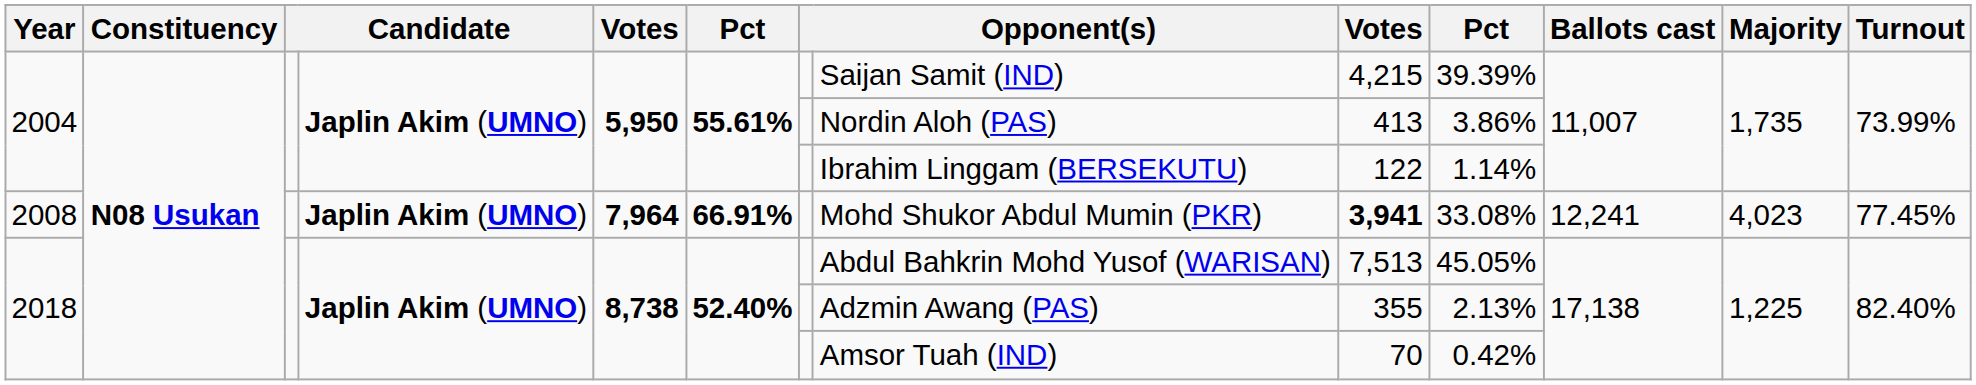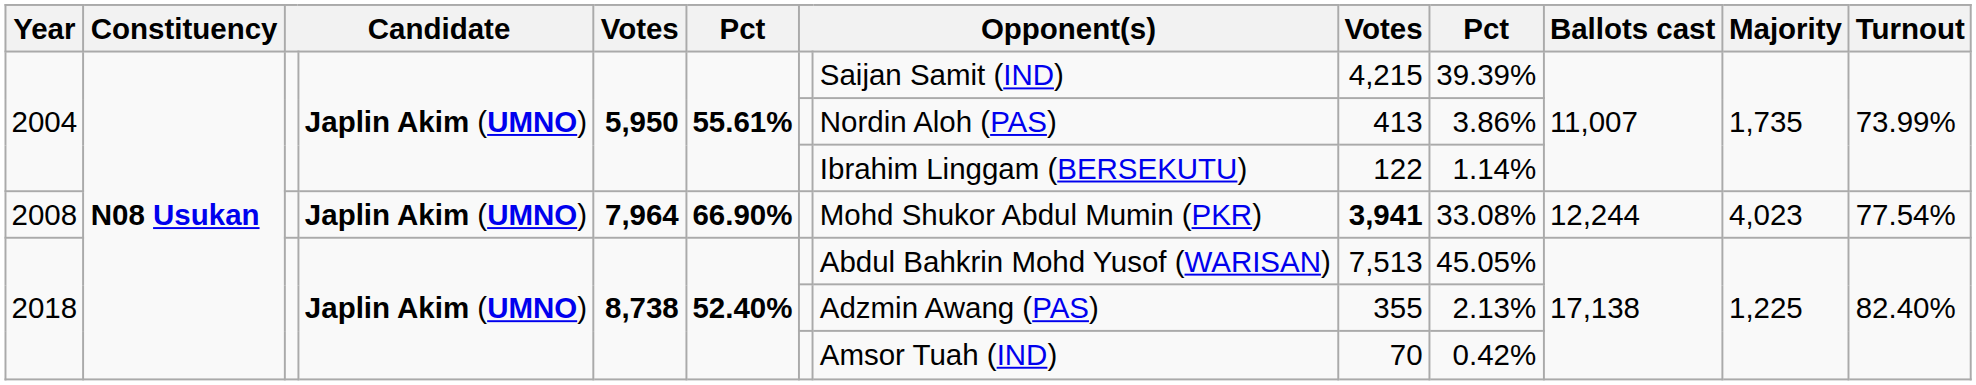2008 | column 6: 66.91% -> 66.90%
2008 | Ballots cast: 12,241 -> 12,244
2008 | Turnout: 77.45% -> 77.54%
